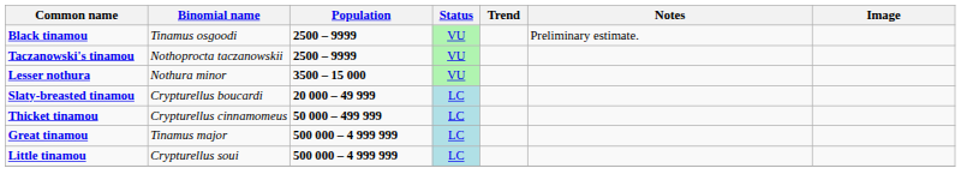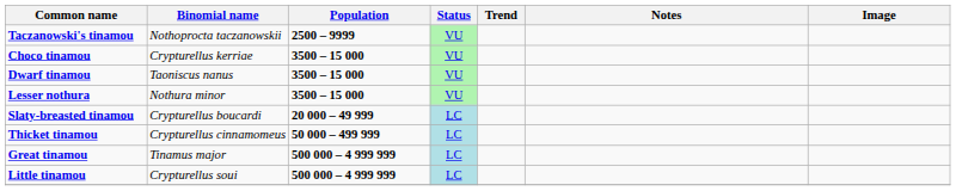- row: Black tinamou | Tinamus osgoodi | 2500 – 9999 | VU | Preliminary estimate.
+ row: Choco tinamou | Crypturellus kerriae | 3500 – 15 000 | VU
+ row: Dwarf tinamou | Taoniscus nanus | 3500 – 15 000 | VU
